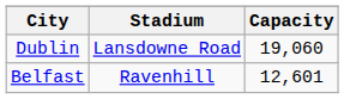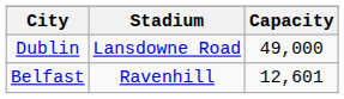Dublin | Capacity: 19,060 -> 49,000
